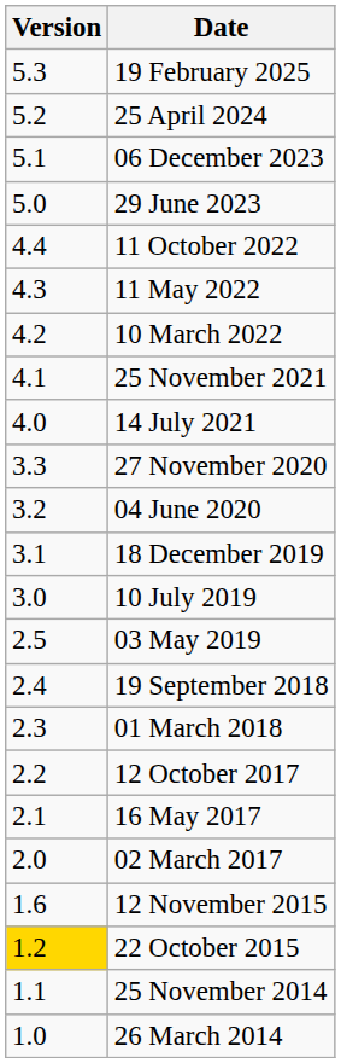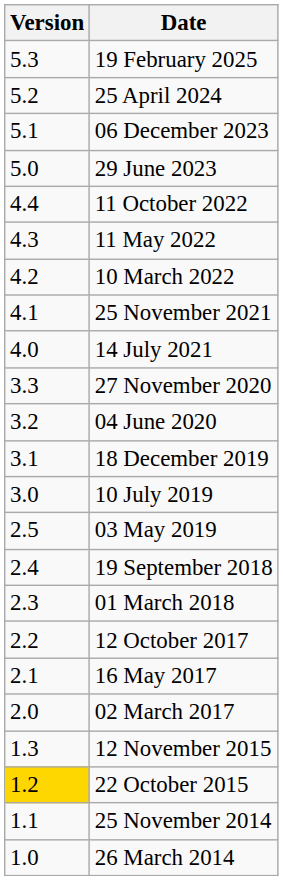12 November 2015 | Version: 1.6 -> 1.3
